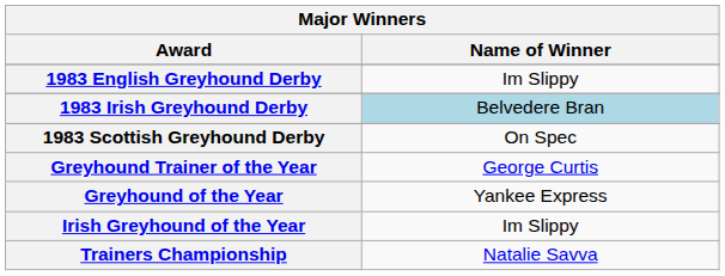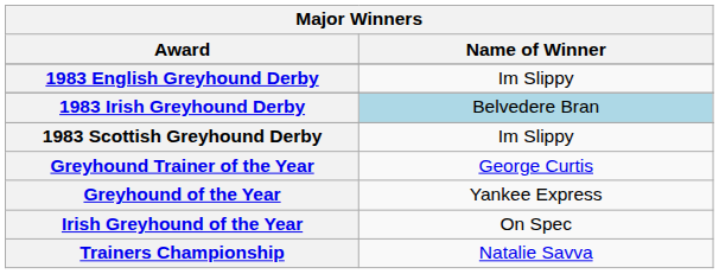1983 Scottish Greyhound Derby | Name of Winner: On Spec -> Im Slippy
Irish Greyhound of the Year | Name of Winner: Im Slippy -> On Spec
